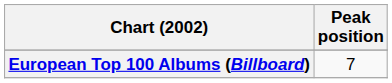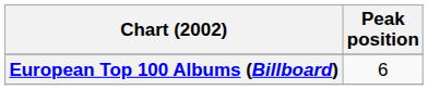European Top 100 Albums (Billboard) | Peak position: 7 -> 6
